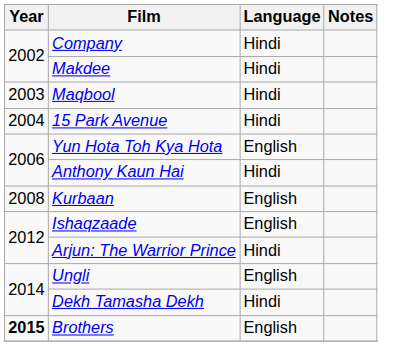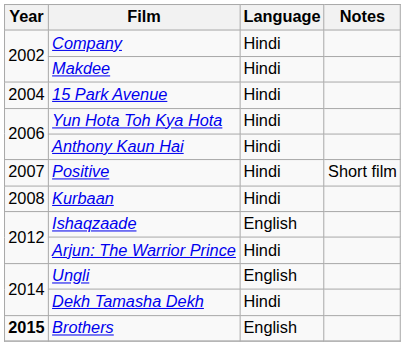- row: 2003 | Maqbool | Hindi
Yun Hota Toh Kya Hota | Language: English -> Hindi
+ row: 2007 | Positive | Hindi | Short film
Kurbaan | Language: English -> Hindi
